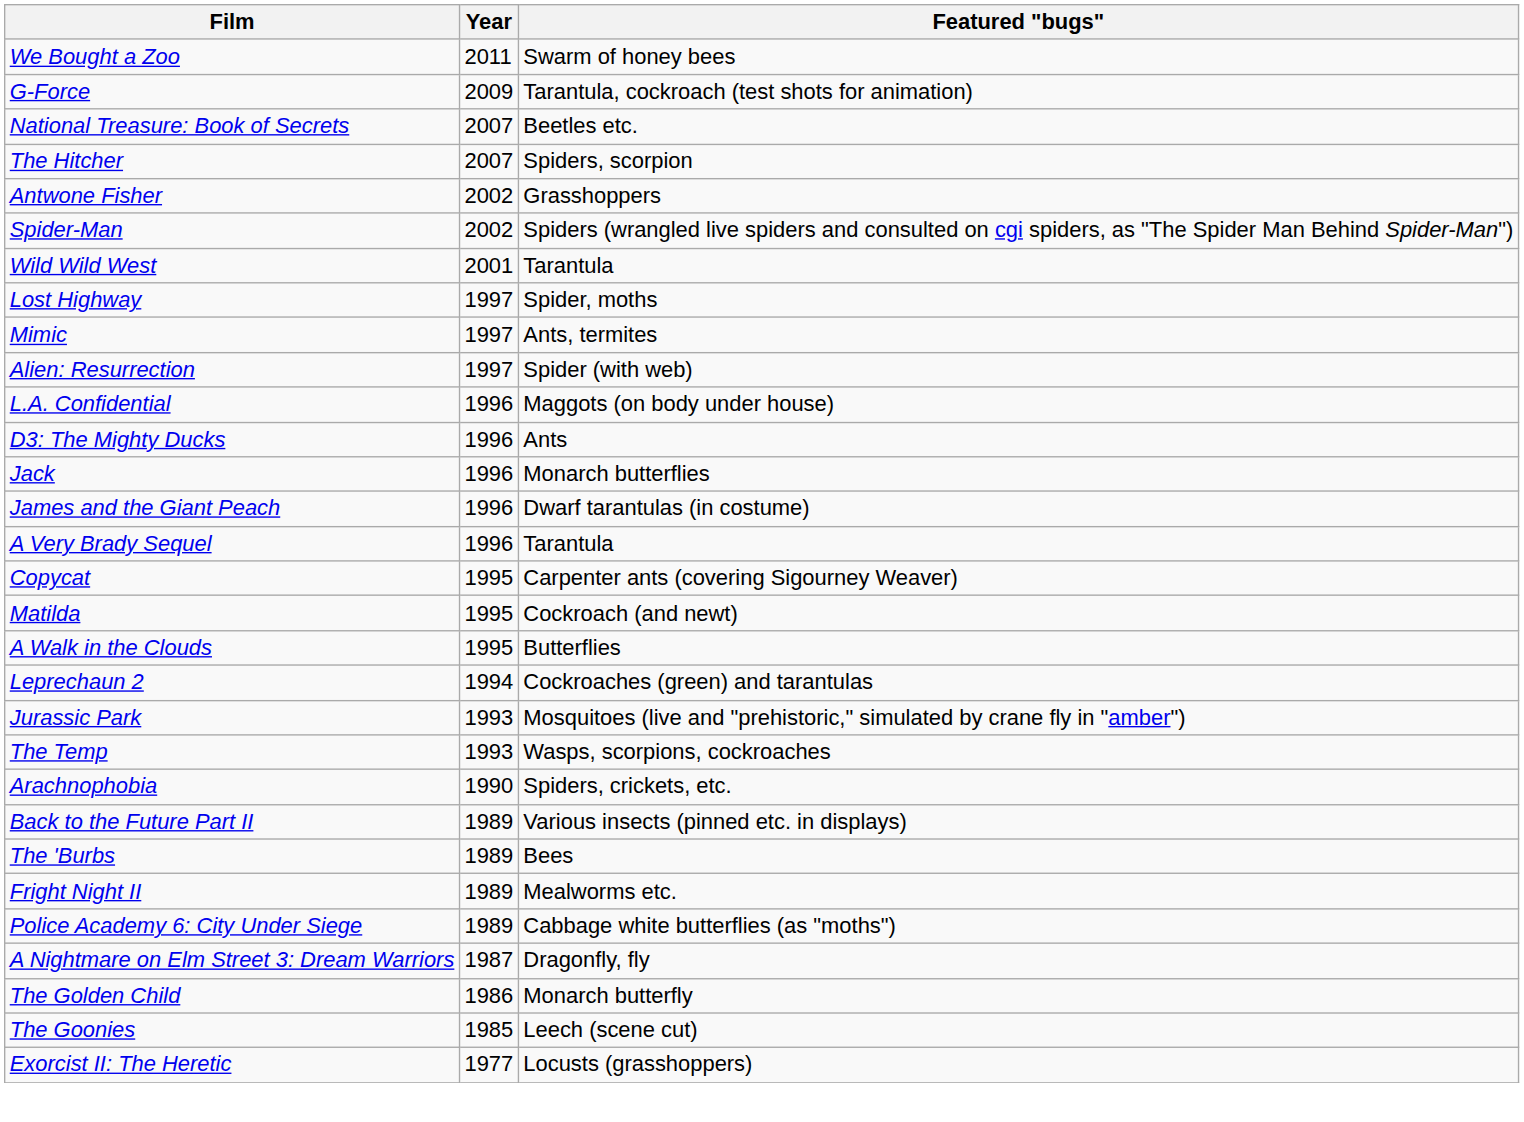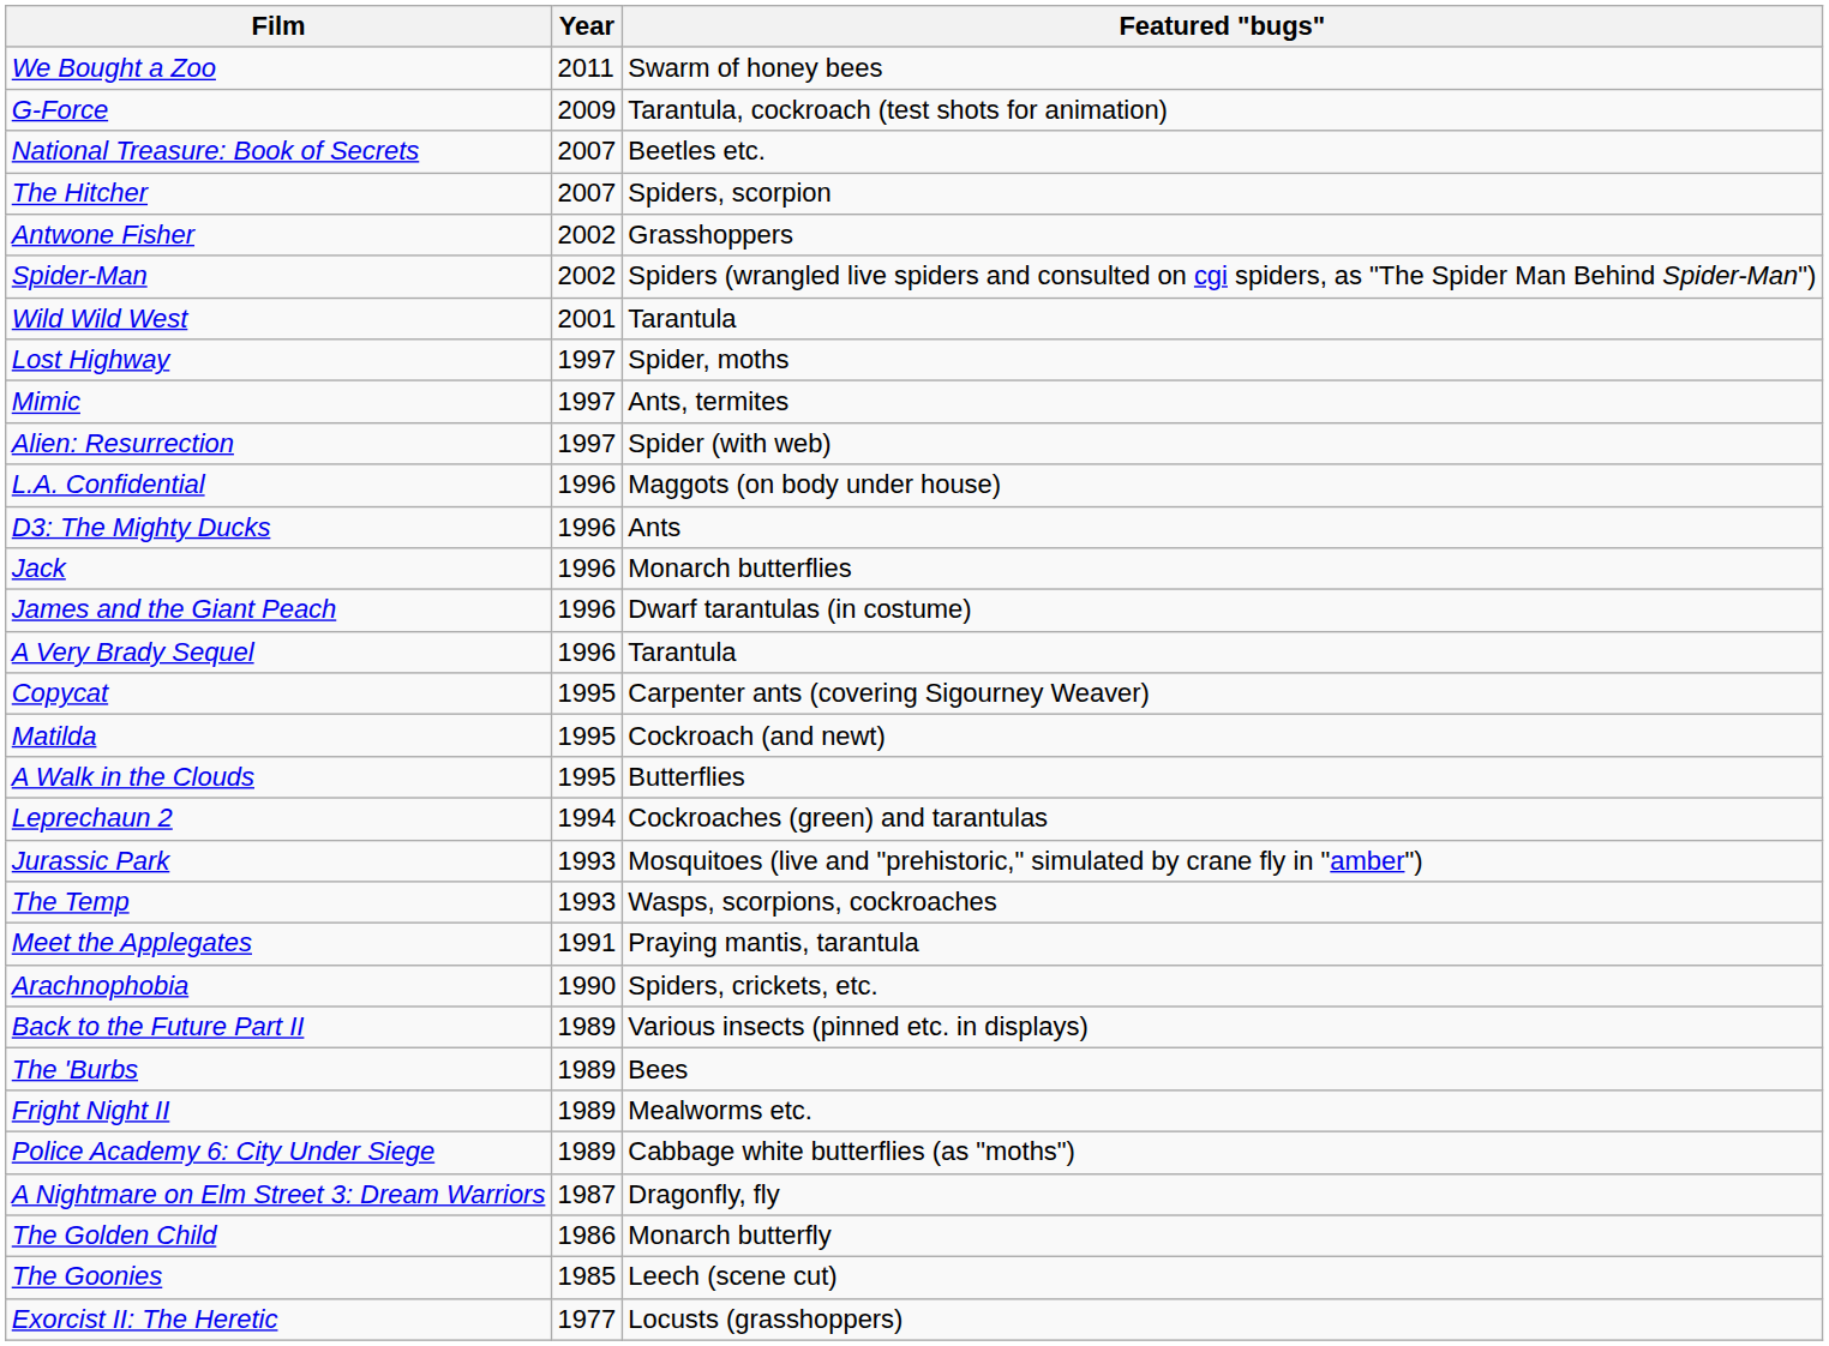+ row: Meet the Applegates | 1991 | Praying mantis, tarantula
